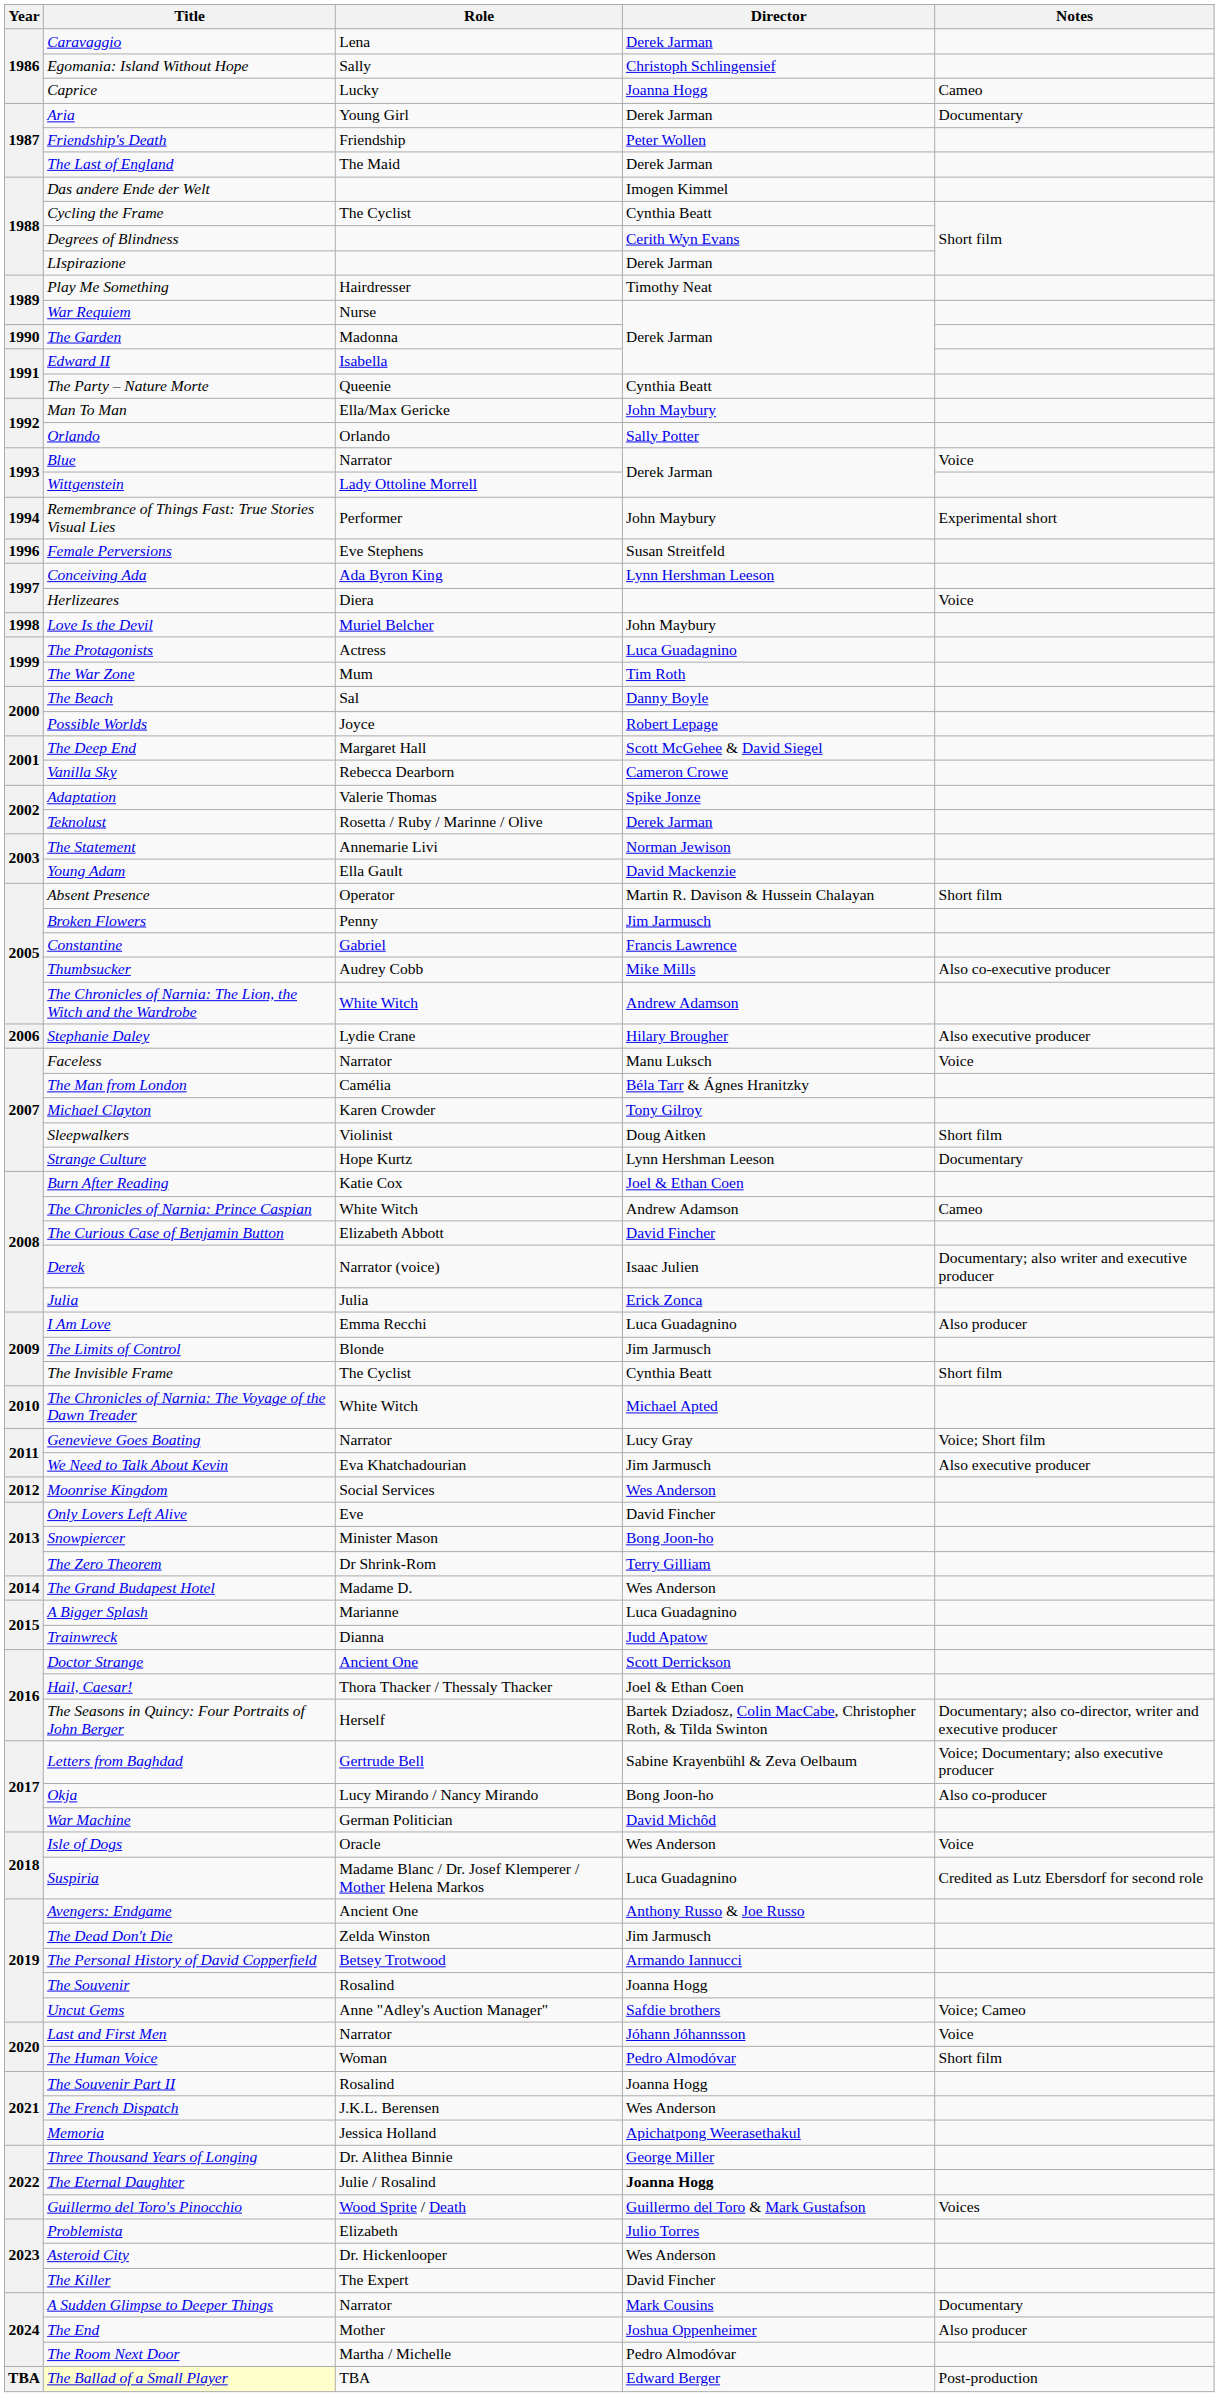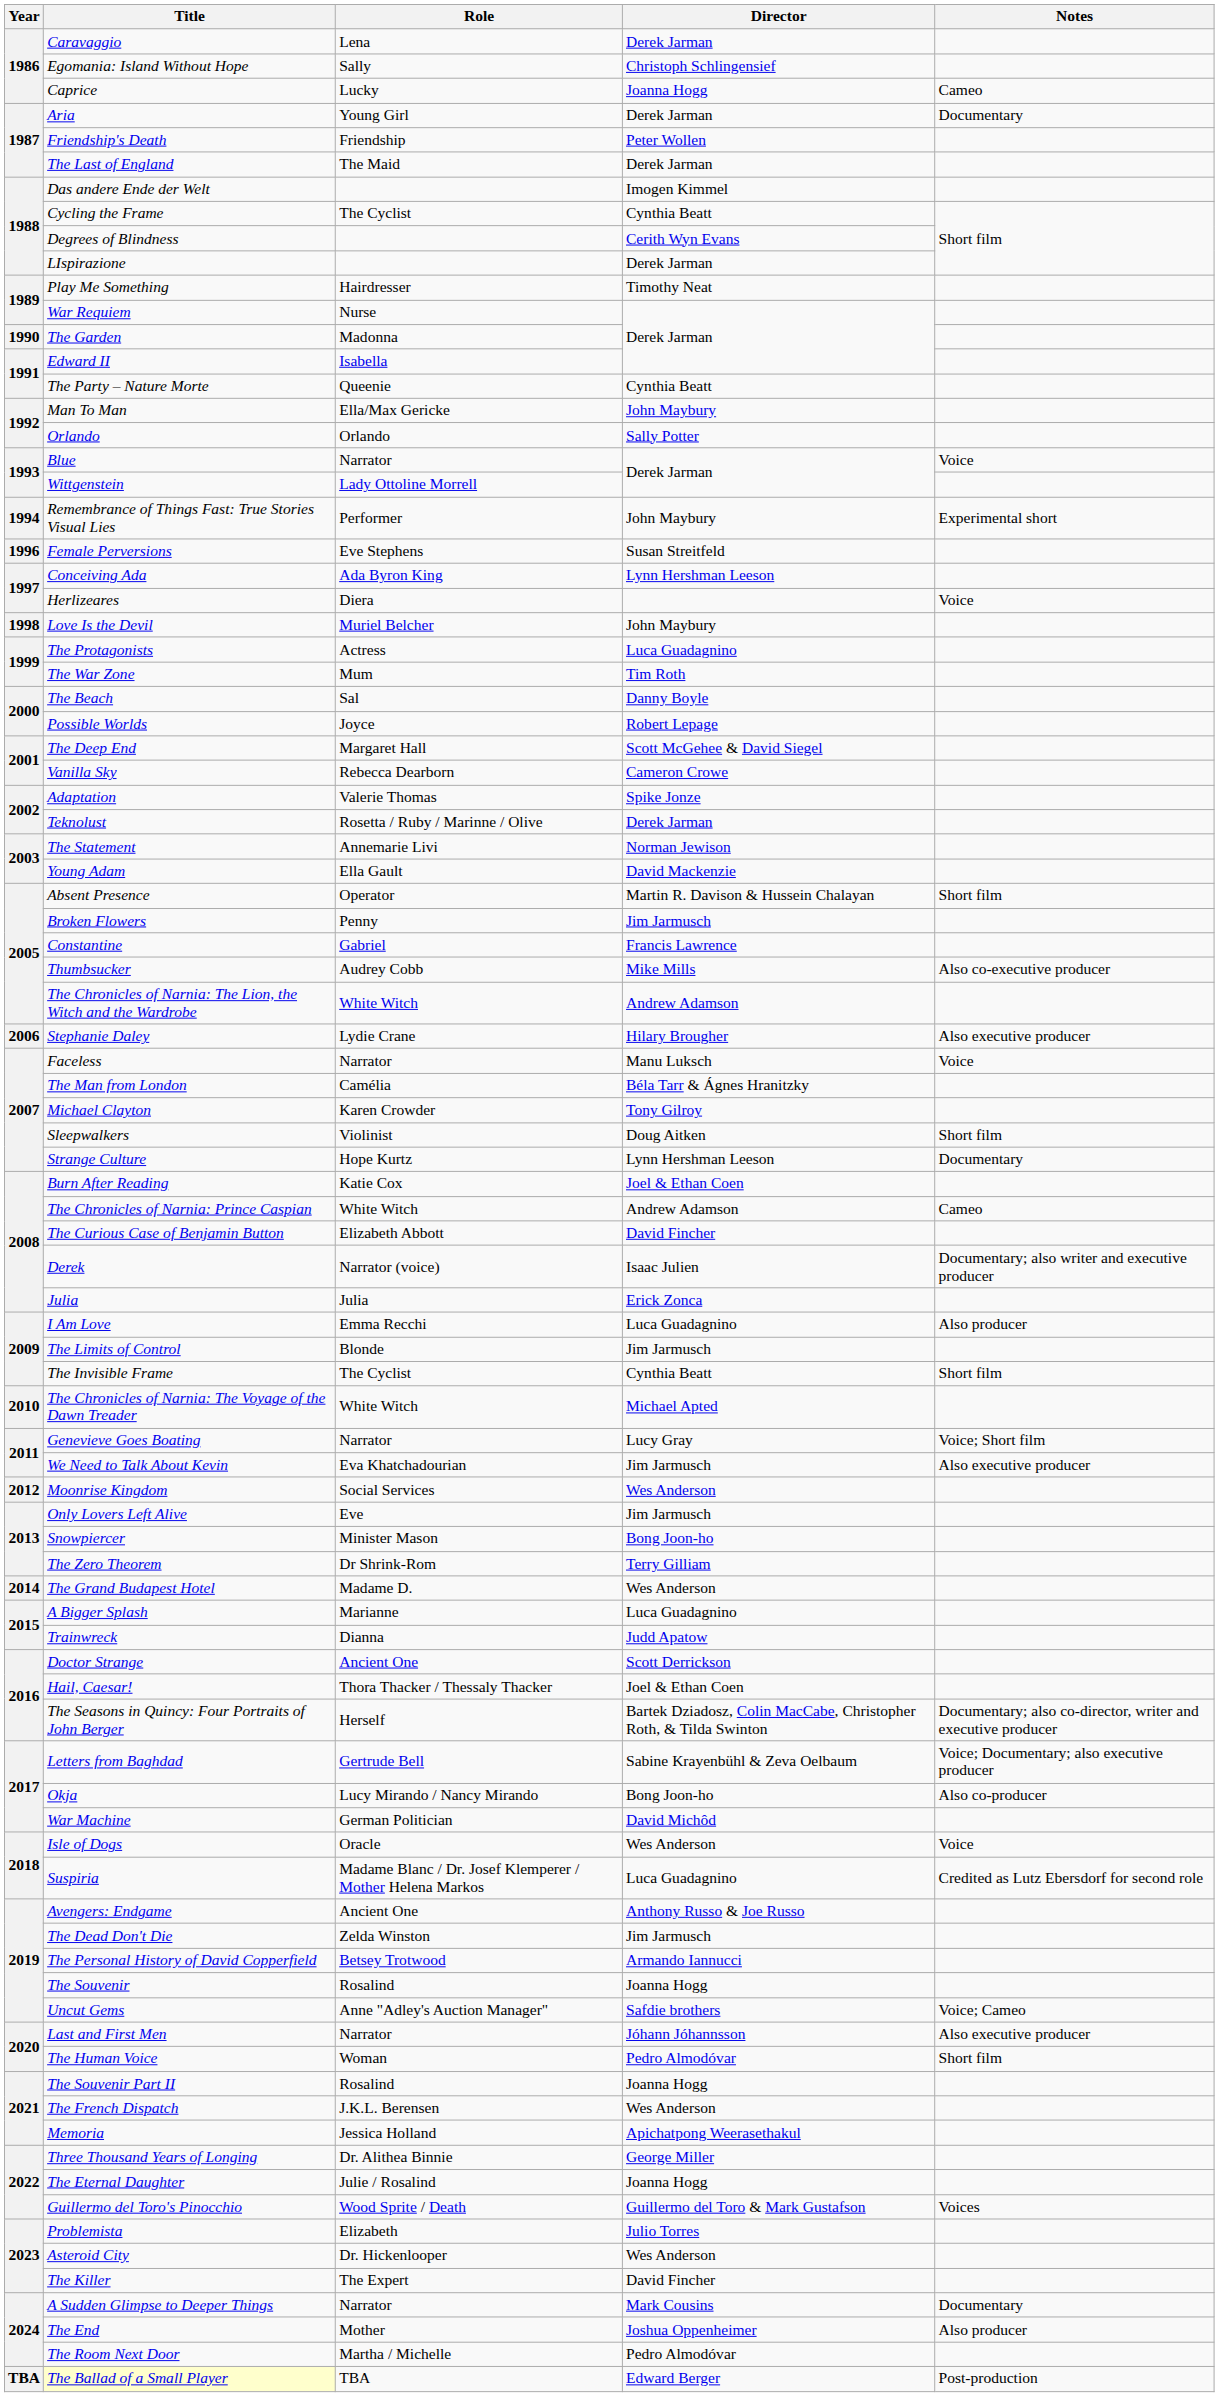Only Lovers Left Alive | Director: David Fincher -> Jim Jarmusch
Last and First Men | Notes: Voice -> Also executive producer
The Eternal Daughter | Director: bold -> normal
